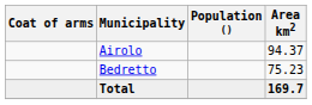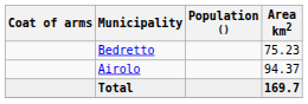rows swapped: Airolo <-> Bedretto
